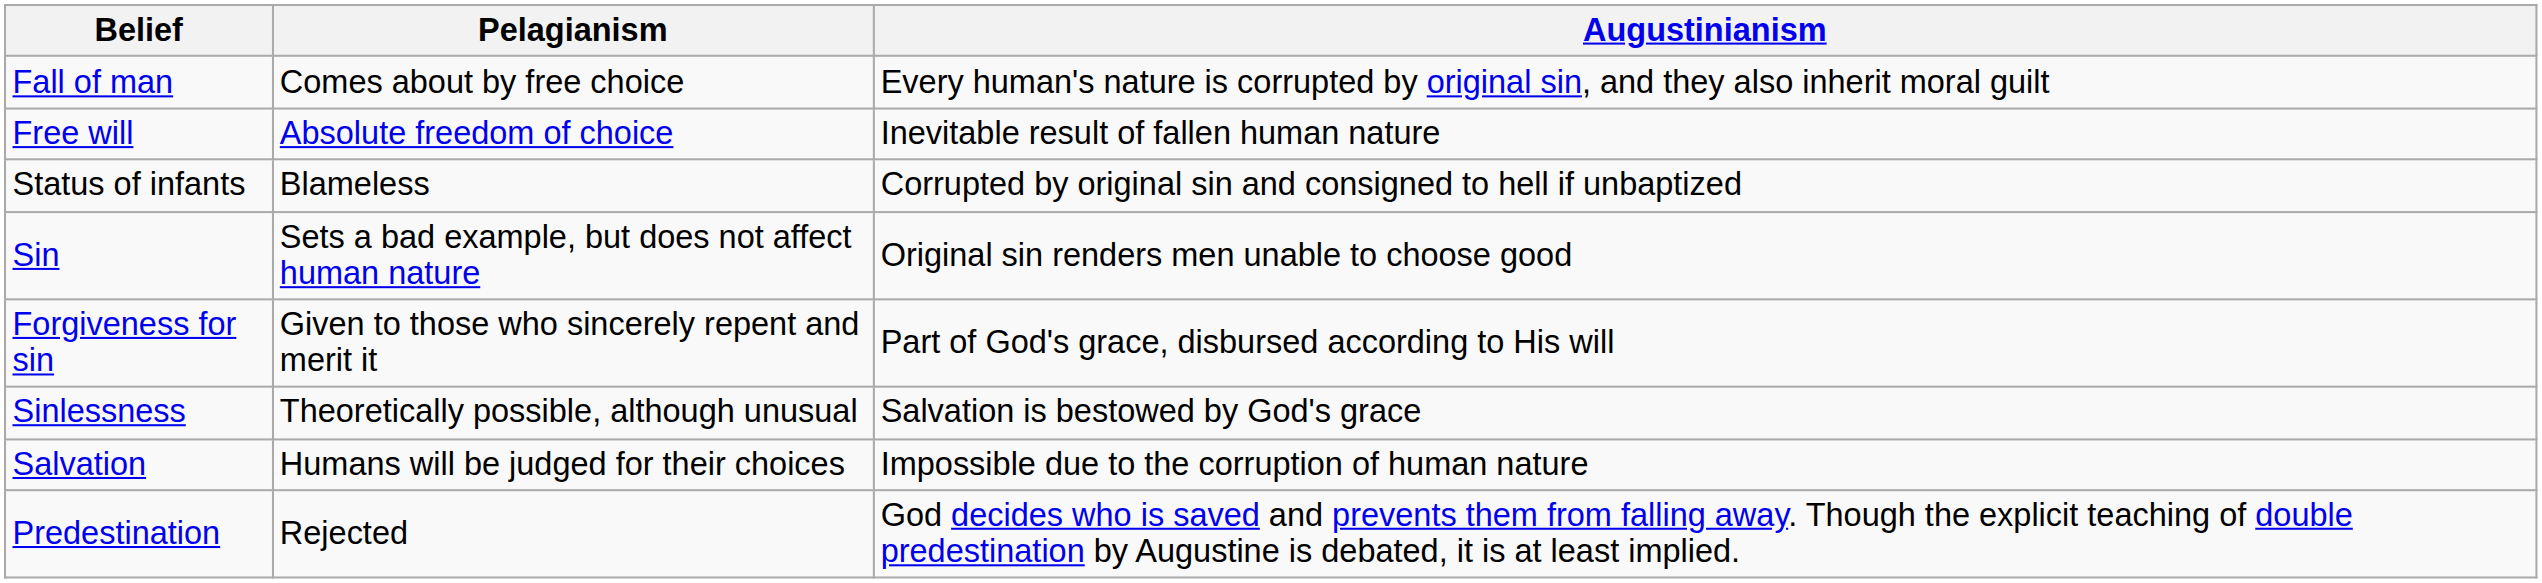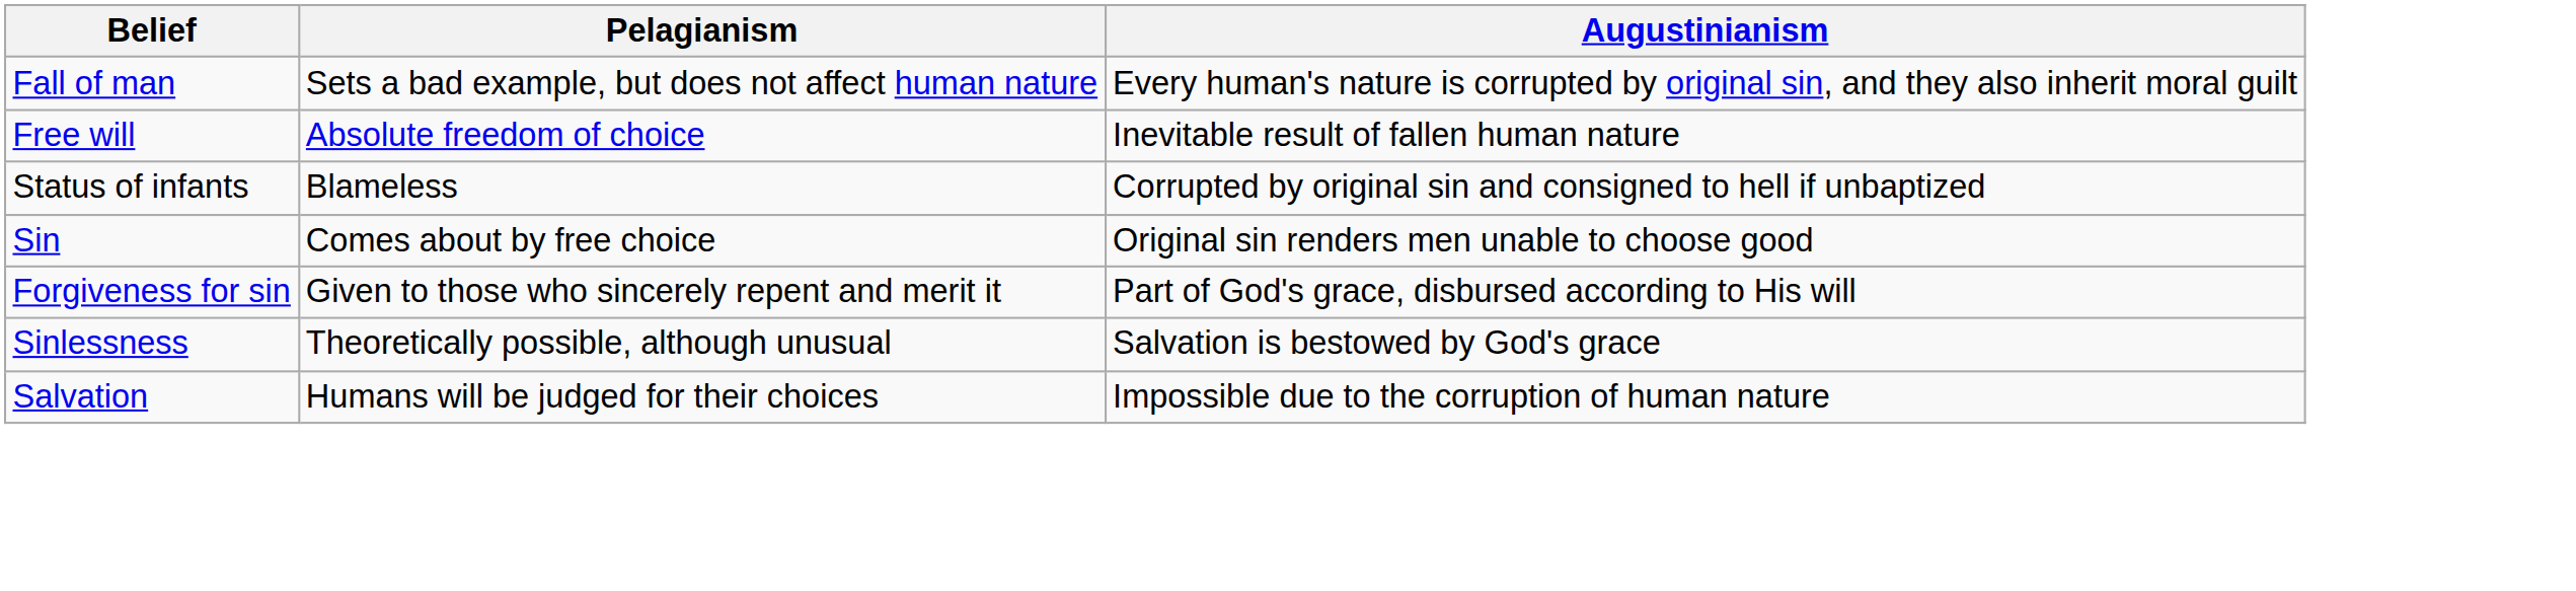Fall of man | Pelagianism: Comes about by free choice -> Sets a bad example, but does not affect human nature
Sin | Pelagianism: Sets a bad example, but does not affect human nature -> Comes about by free choice
- row: Predestination | Rejected | God decides who is saved and prevents them from falling away. Though the explicit teaching of double predestination by Augustine is debated, it is at least implied.
